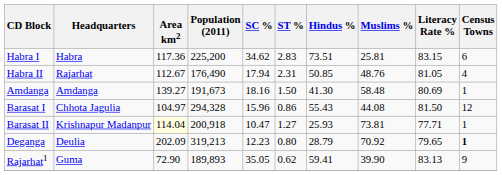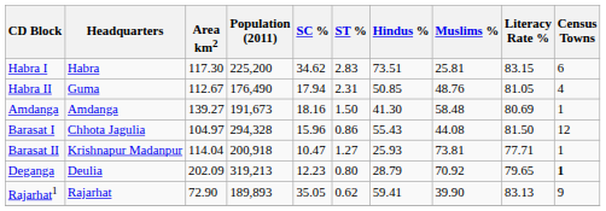Habra I | Area km2: 117.36 -> 117.30
Habra II | Headquarters: Rajarhat -> Guma
Barasat II | Area km2: lightyellow background -> no background
Rajarhat1 | Headquarters: Guma -> Rajarhat
